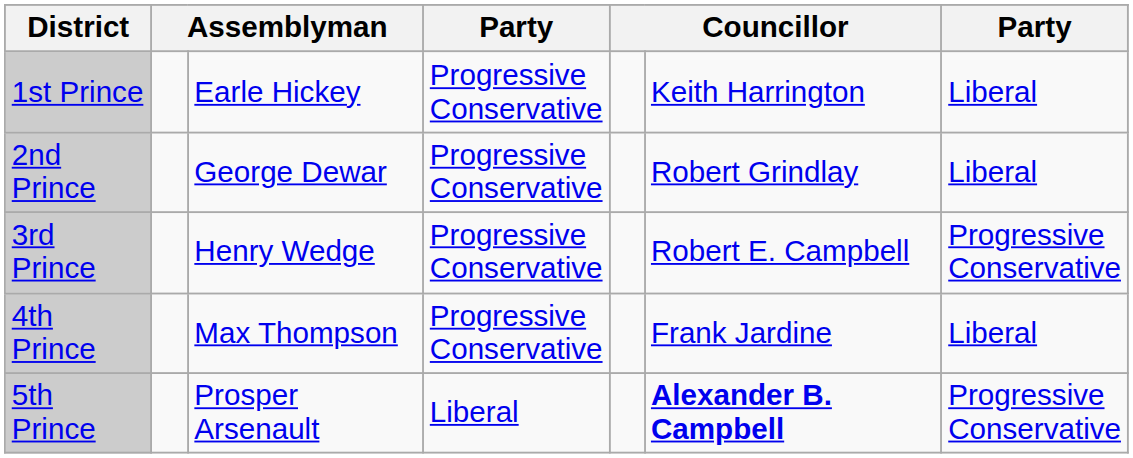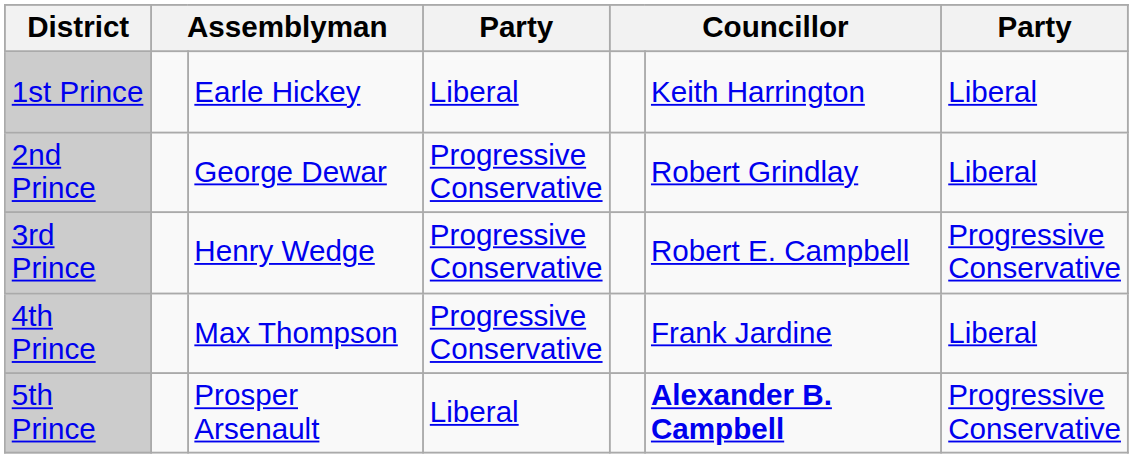1st Prince | column 4: Progressive Conservative -> Liberal
